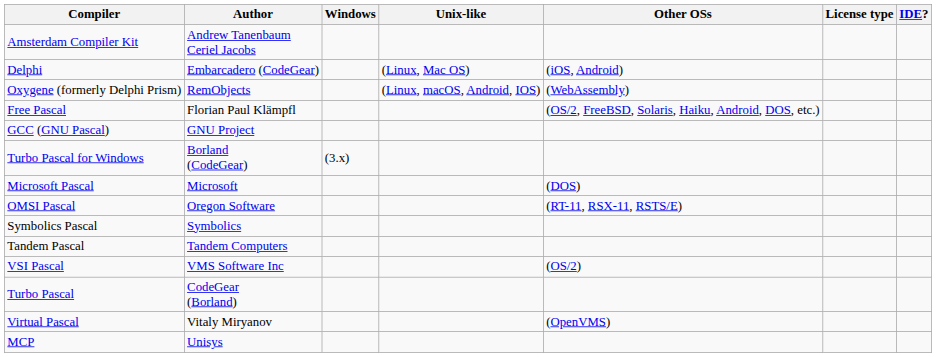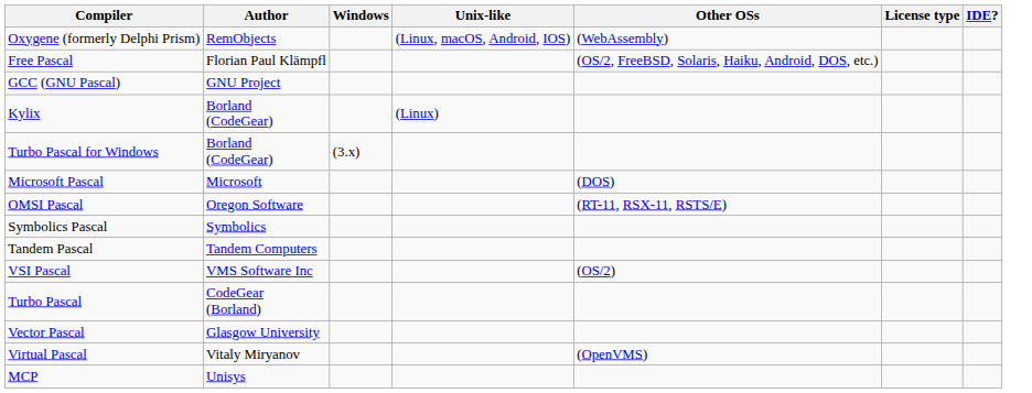- row: Amsterdam Compiler Kit | Andrew Tanenbaum Ceriel Jacobs
- row: Delphi | Embarcadero (CodeGear) | (Linux, Mac OS) | (iOS, Android)
+ row: Kylix | Borland (CodeGear) | (Linux)
+ row: Vector Pascal | Glasgow University
